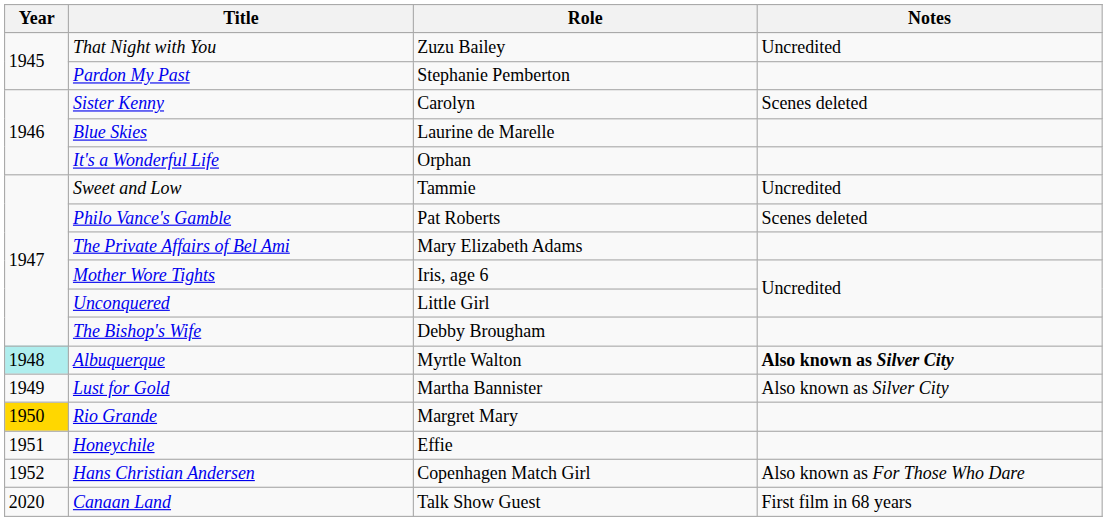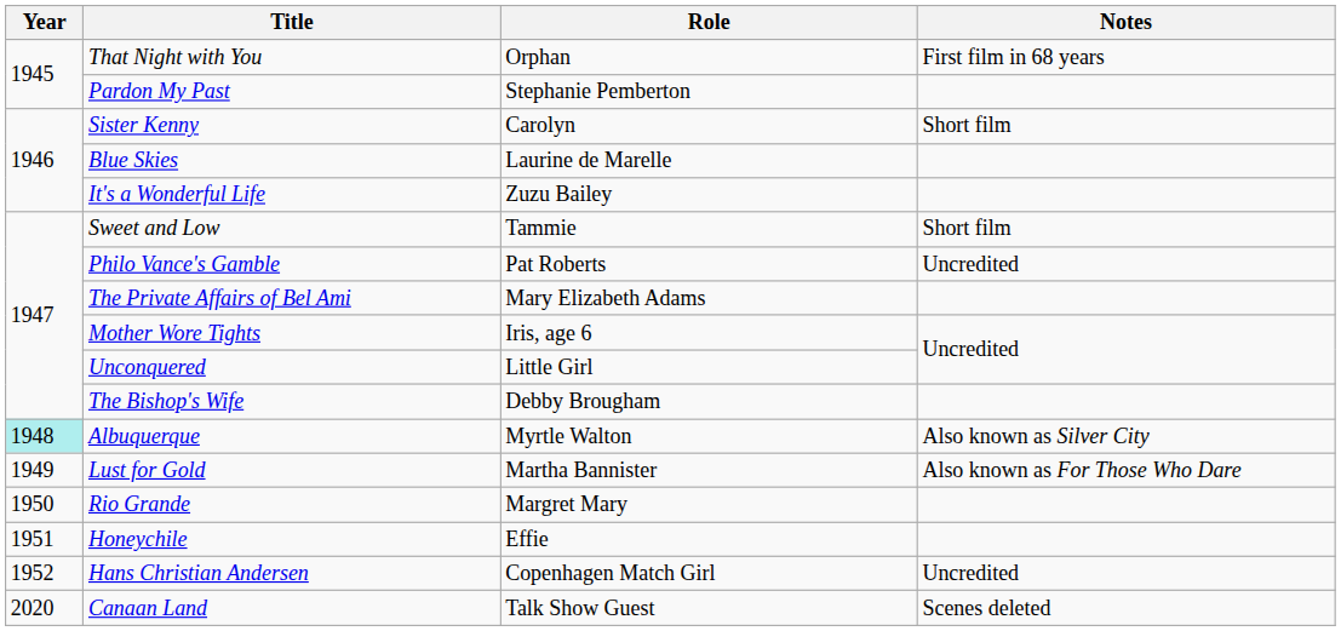That Night with You | Role: Zuzu Bailey -> Orphan
That Night with You | Notes: Uncredited -> First film in 68 years
Sister Kenny | Notes: Scenes deleted -> Short film
It's a Wonderful Life | Role: Orphan -> Zuzu Bailey
Sweet and Low | Notes: Uncredited -> Short film
Philo Vance's Gamble | Notes: Scenes deleted -> Uncredited
Albuquerque | Notes: bold -> normal
Lust for Gold | Notes: Also known as Silver City -> Also known as For Those Who Dare
Rio Grande | Year: gold background -> no background
Hans Christian Andersen | Notes: Also known as For Those Who Dare -> Uncredited
Canaan Land | Notes: First film in 68 years -> Scenes deleted
